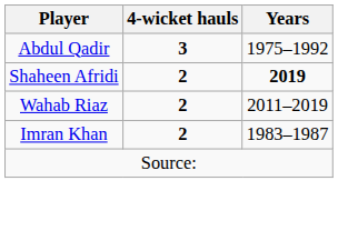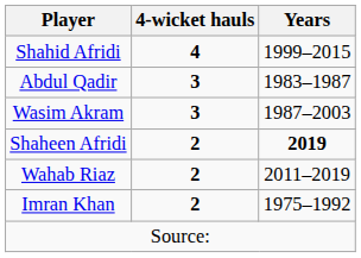+ row: Shahid Afridi | 4 | 1999–2015
Abdul Qadir | Years: 1975–1992 -> 1983–1987
+ row: Wasim Akram | 3 | 1987–2003
Imran Khan | Years: 1983–1987 -> 1975–1992
